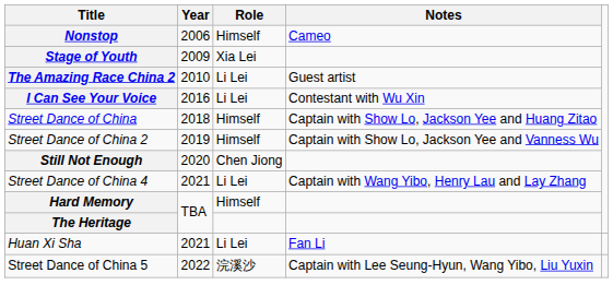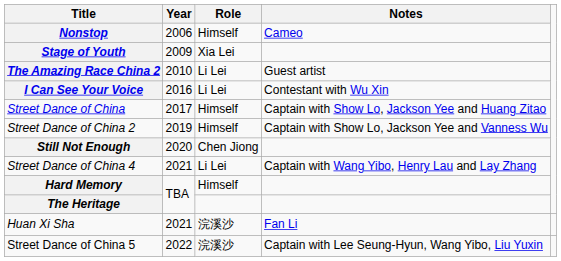Street Dance of China | Year: 2018 -> 2017
Huan Xi Sha | Role: Li Lei -> 浣溪沙
